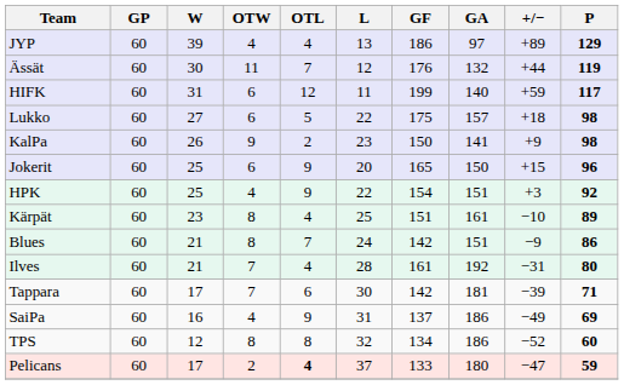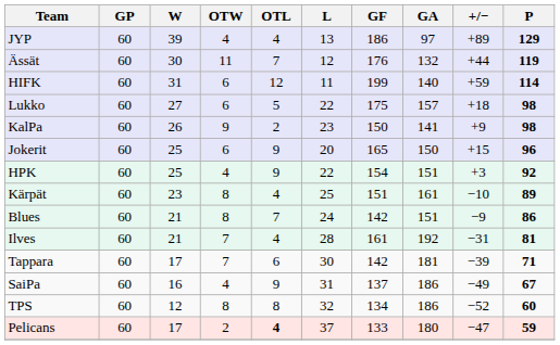HIFK | P: 117 -> 114
Ilves | P: 80 -> 81
SaiPa | P: 69 -> 67
